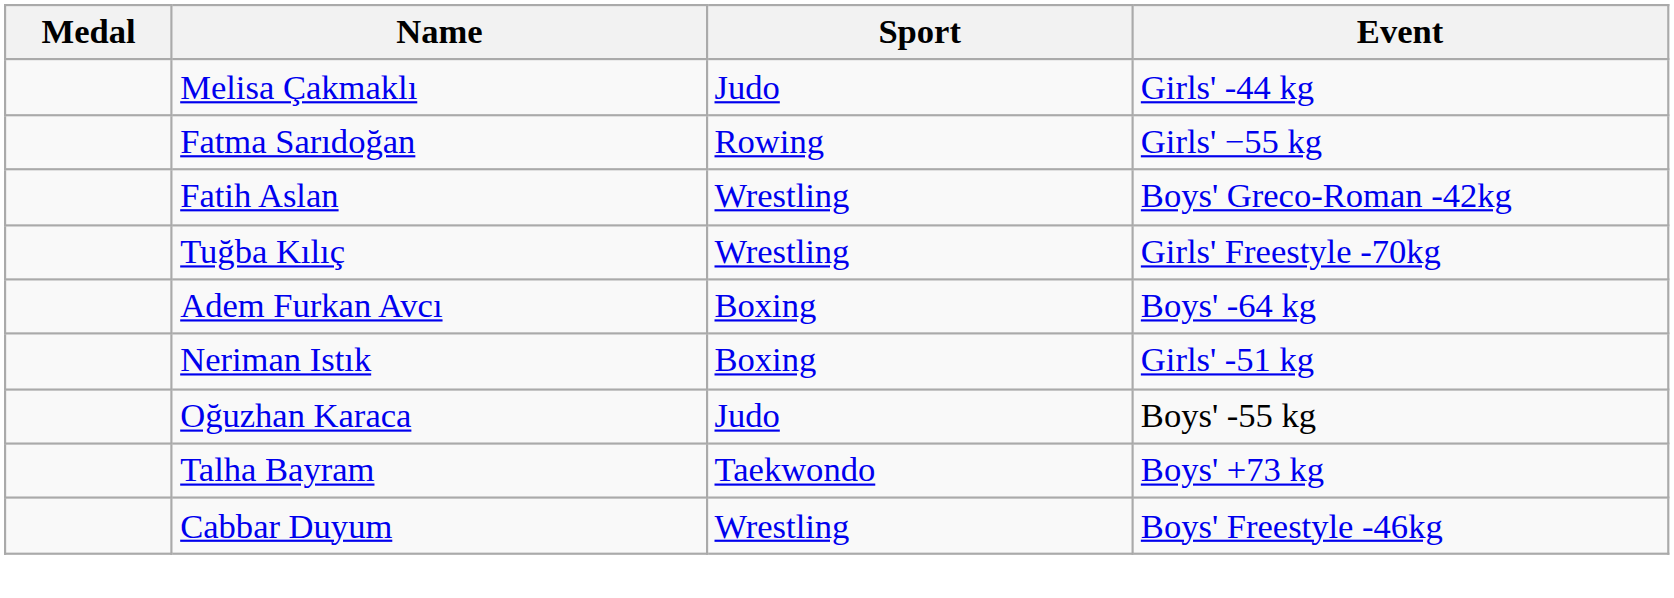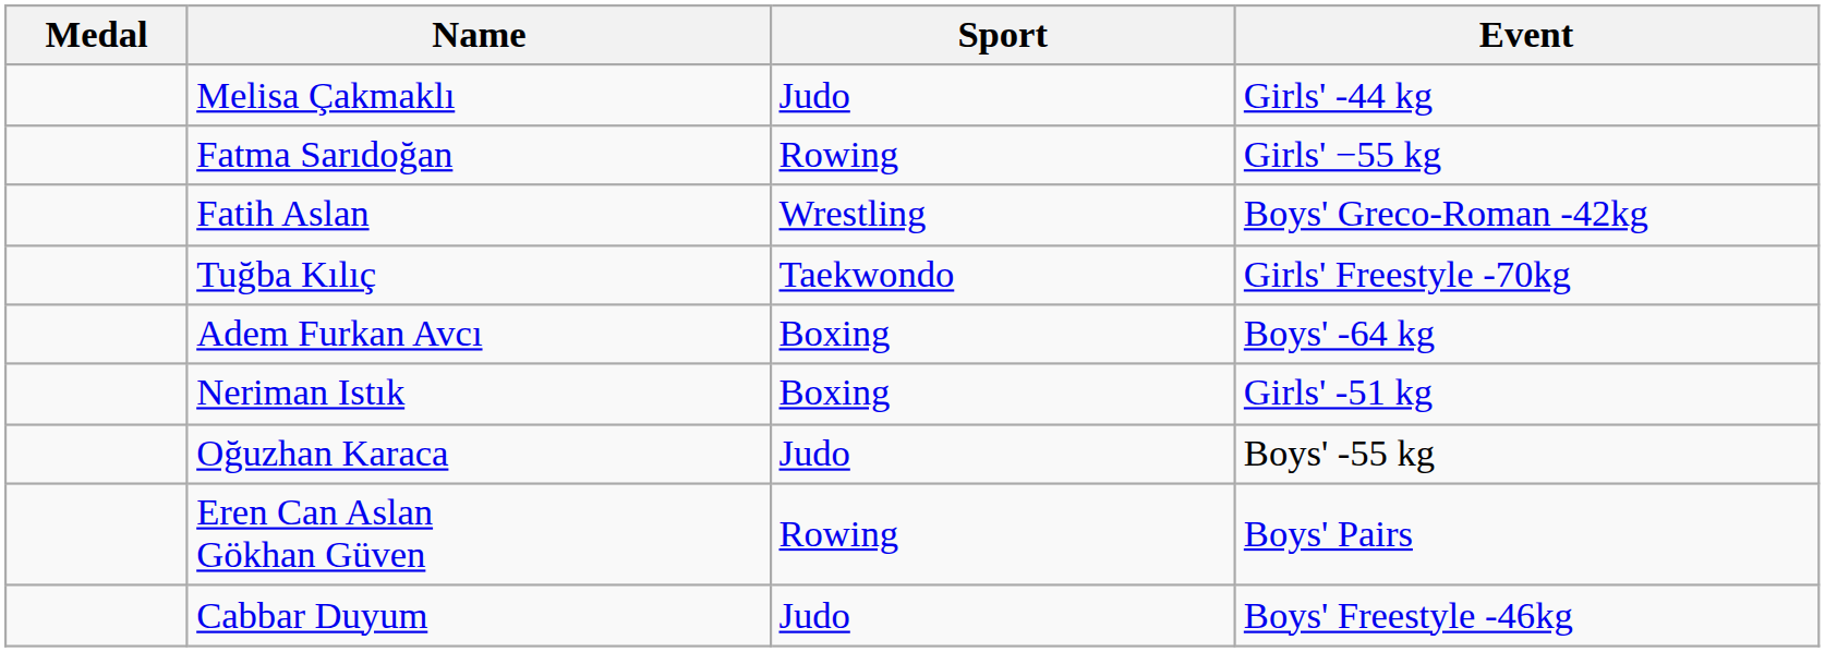Tuğba Kılıç | Sport: Wrestling -> Taekwondo
+ row: Eren Can Aslan Gökhan Güven | Rowing | Boys' Pairs
- row: Talha Bayram | Taekwondo | Boys' +73 kg
Cabbar Duyum | Sport: Wrestling -> Judo
